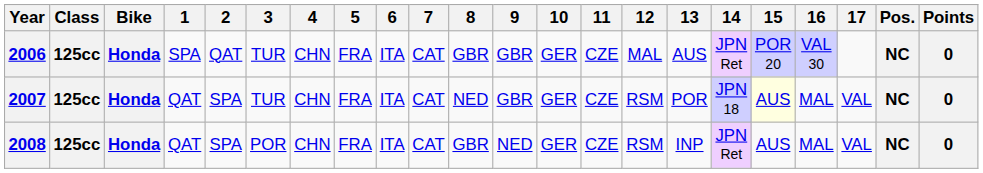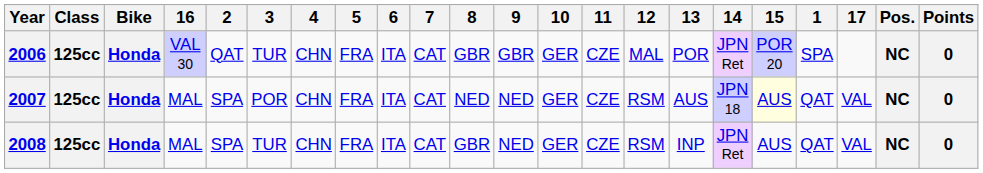columns swapped: 1 <-> 16
2006 | 13: AUS -> POR
2007 | 3: TUR -> POR
2007 | 9: GBR -> NED
2007 | 13: POR -> AUS
2008 | 3: POR -> TUR
